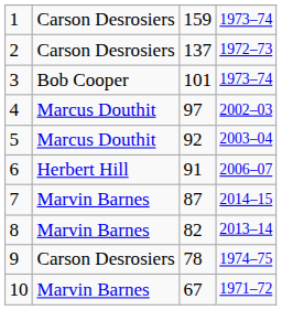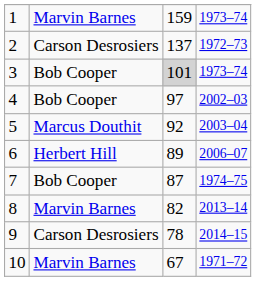1 | column 2: Carson Desrosiers -> Marvin Barnes
3 | column 3: no background -> lightgrey background
4 | column 2: Marcus Douthit -> Bob Cooper
6 | column 3: 91 -> 89
7 | column 2: Marvin Barnes -> Bob Cooper
7 | column 4: 2014–15 -> 1974–75
9 | column 4: 1974–75 -> 2014–15
